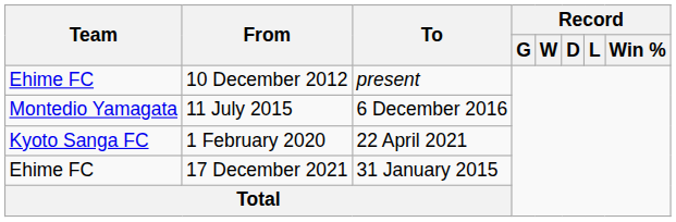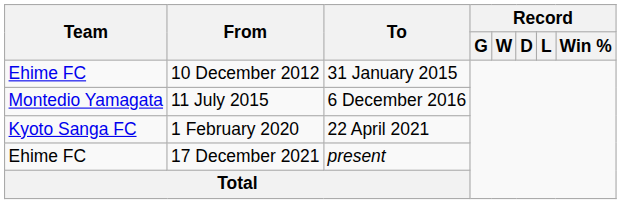10 December 2012 | To: present -> 31 January 2015
17 December 2021 | To: 31 January 2015 -> present
